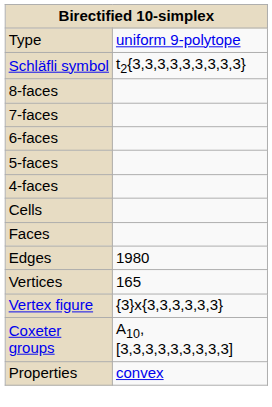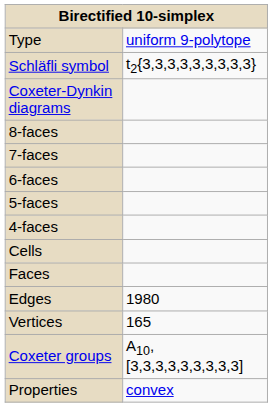+ row: Coxeter-Dynkin diagrams
- row: Vertex figure | {3}x{3,3,3,3,3,3}
